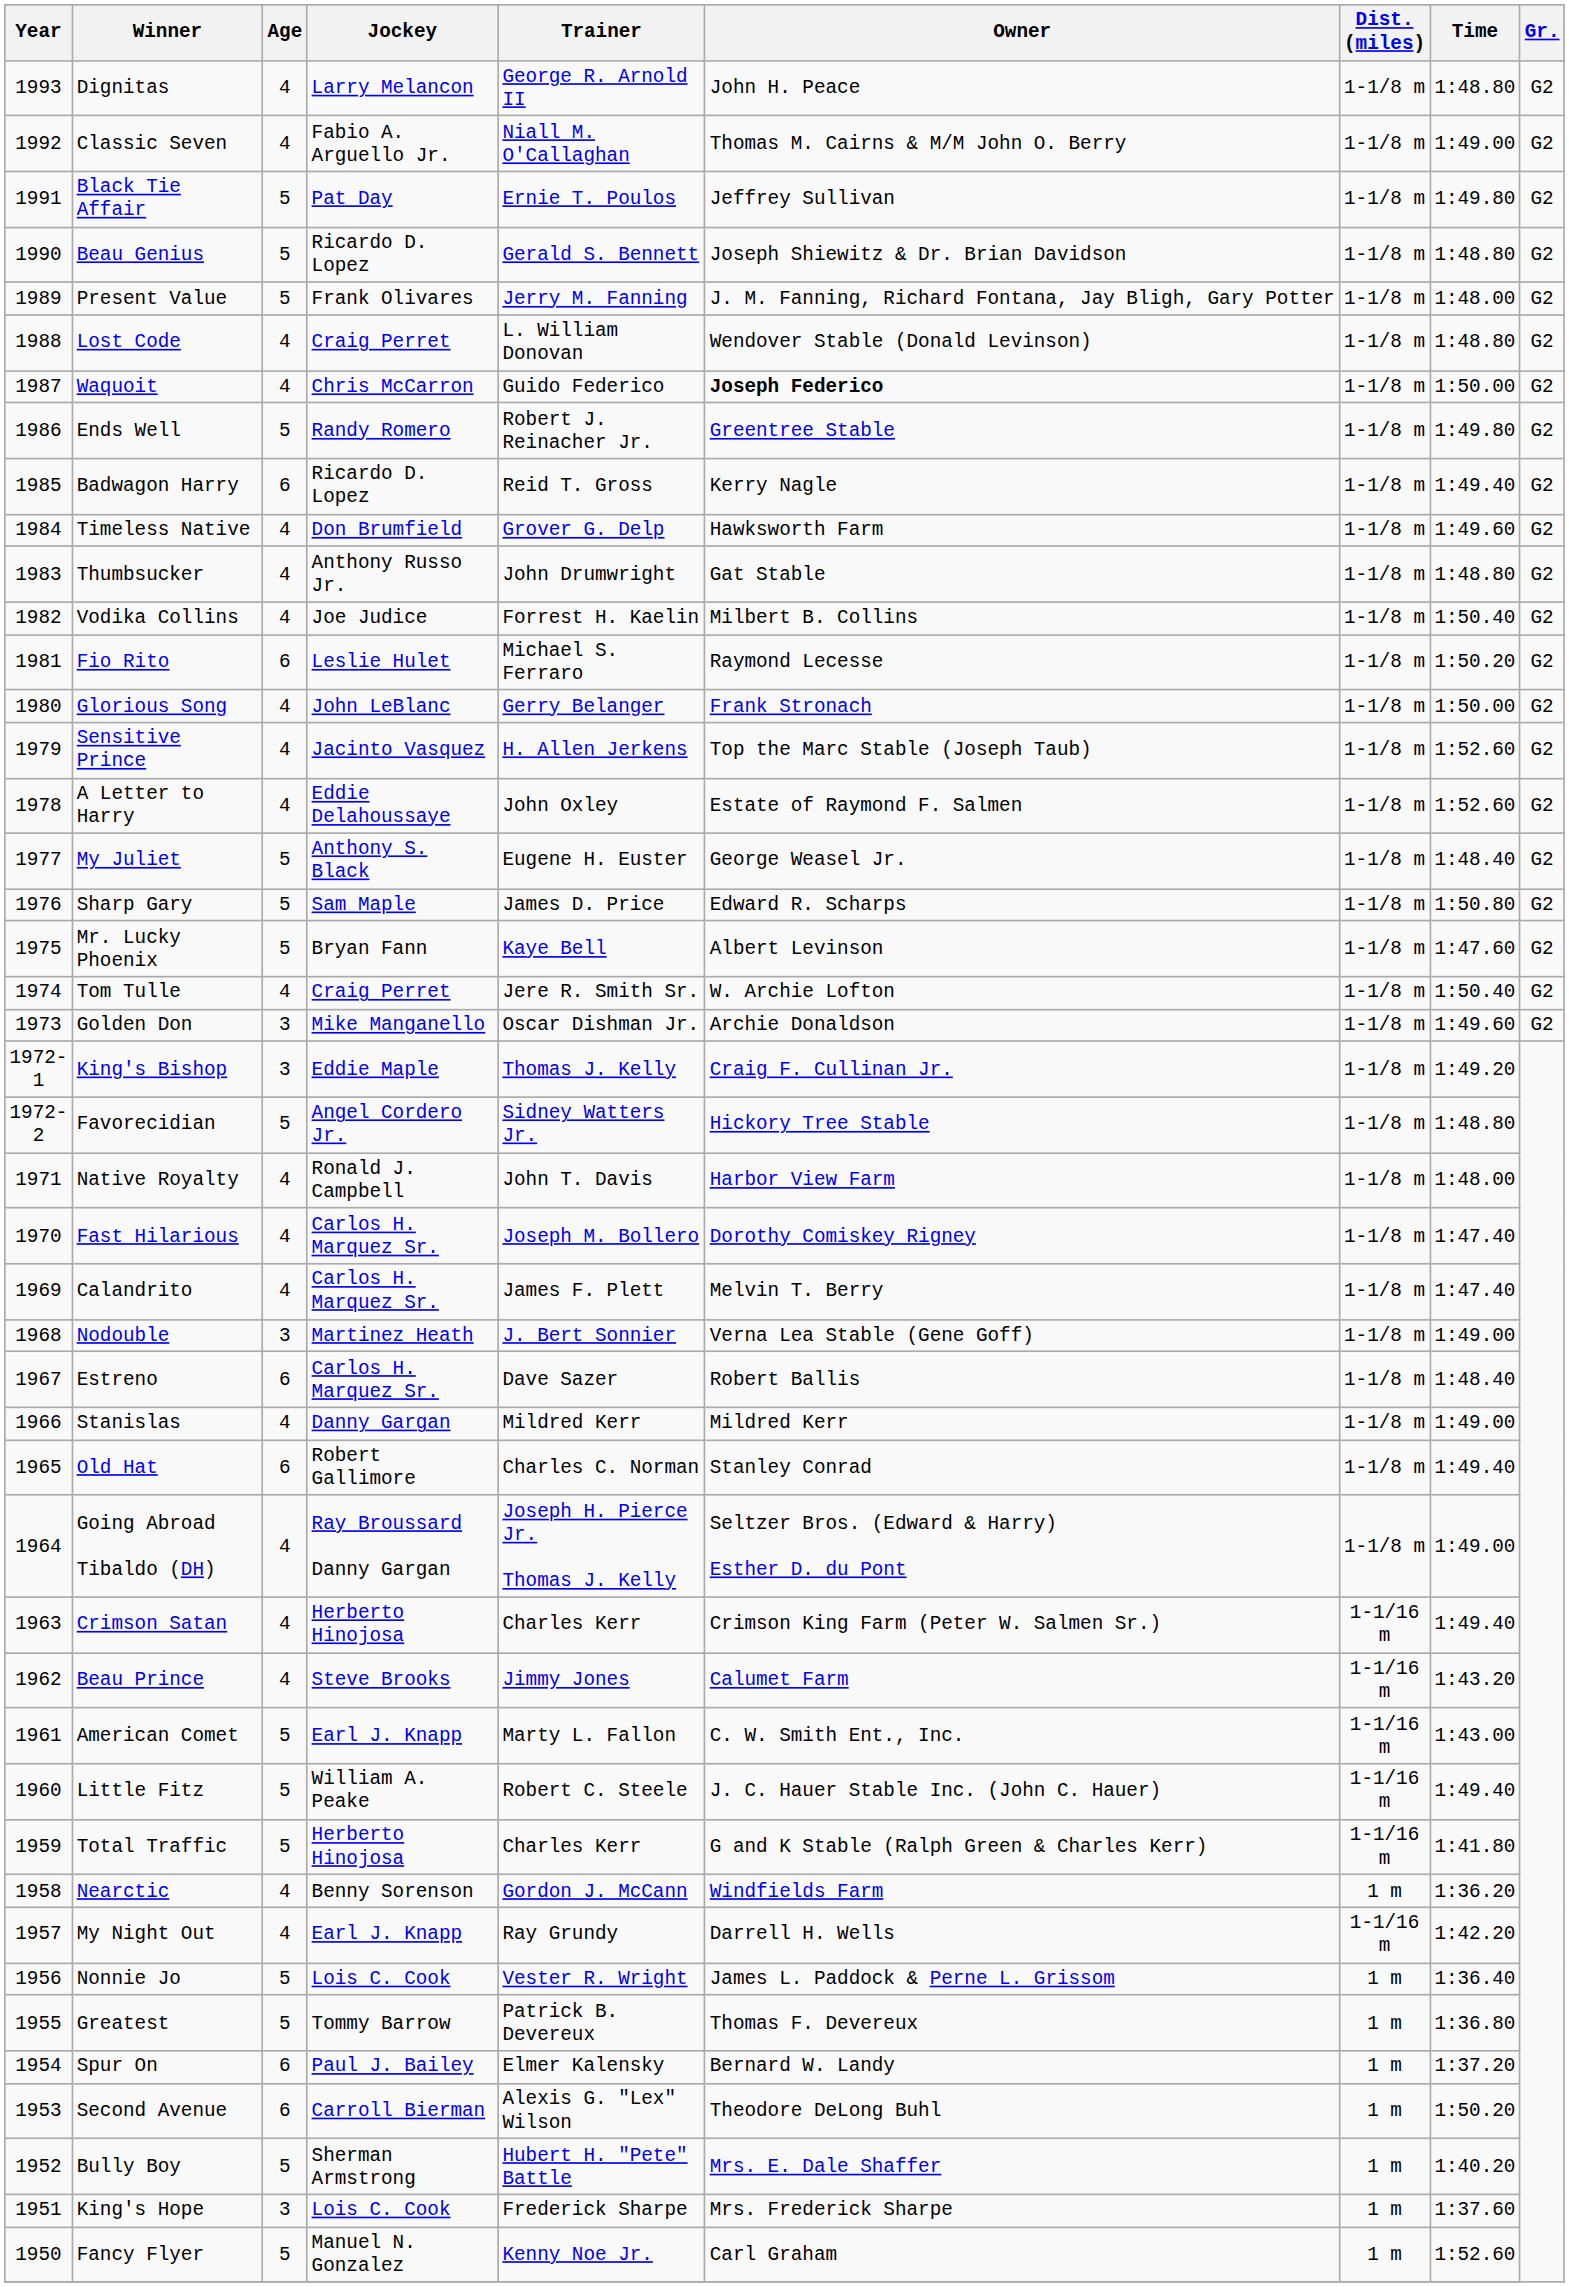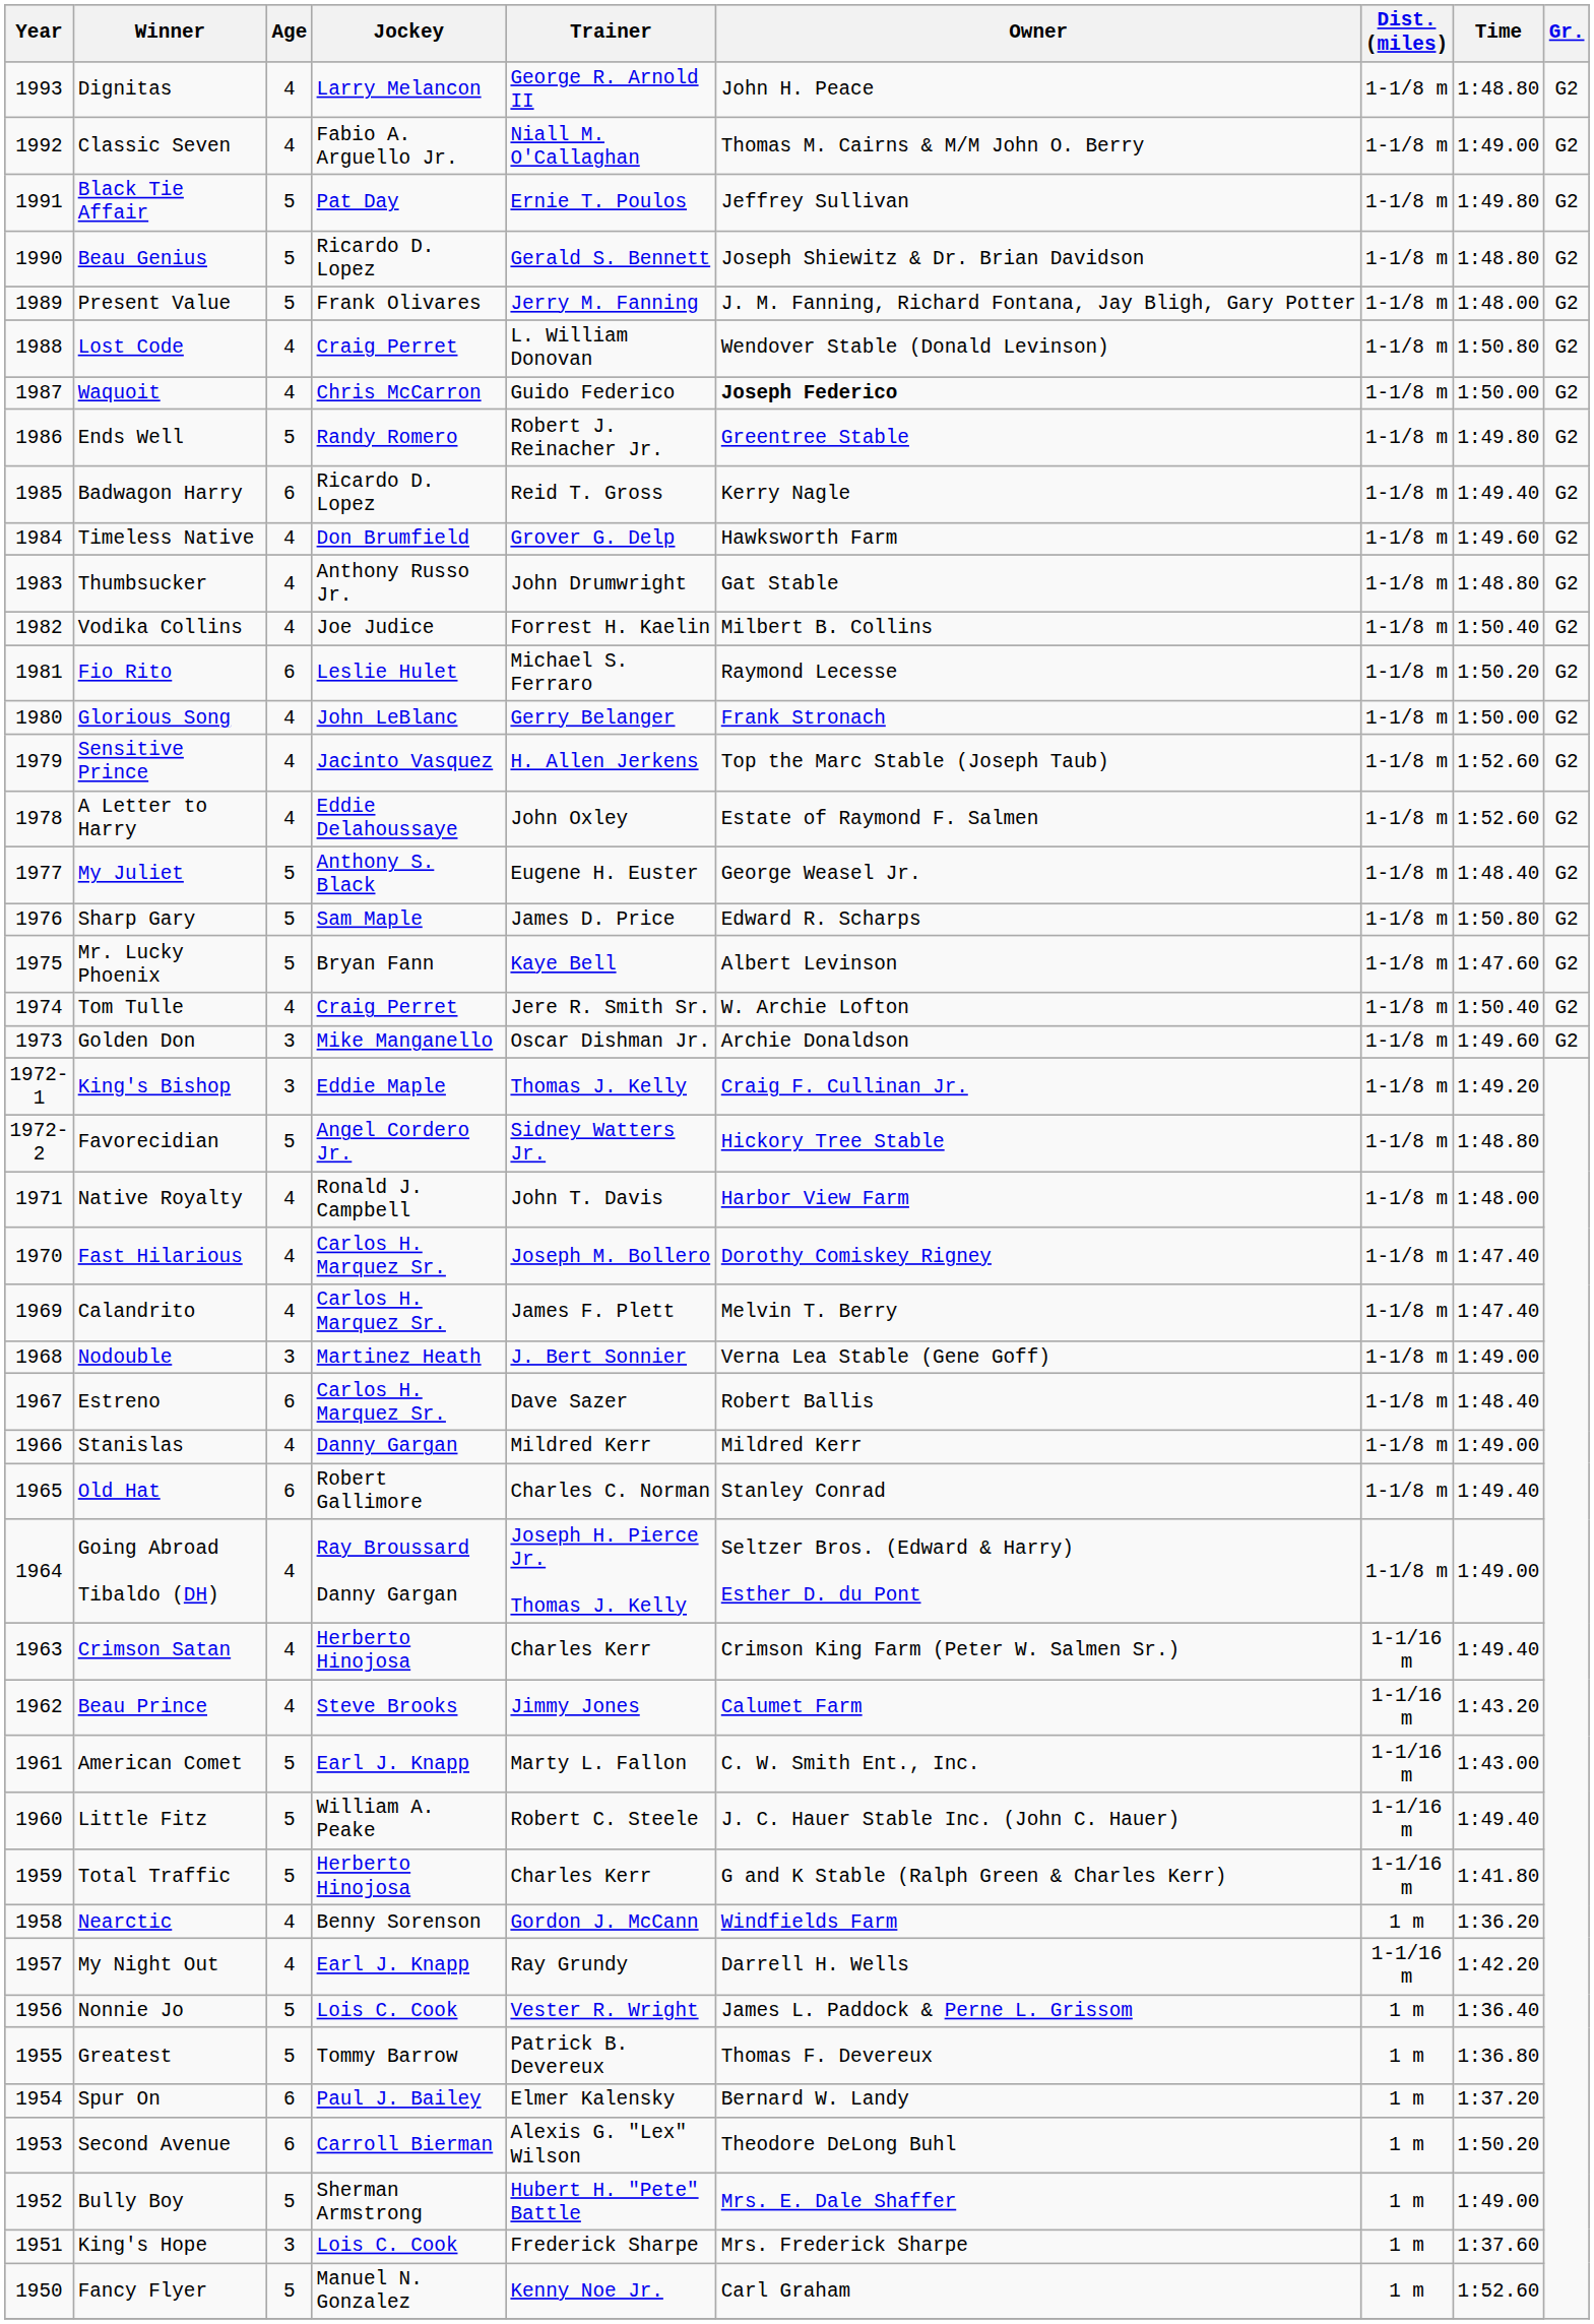Lost Code | Time: 1:48.80 -> 1:50.80
Bully Boy | Time: 1:40.20 -> 1:49.00
